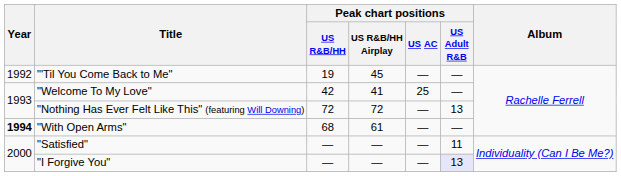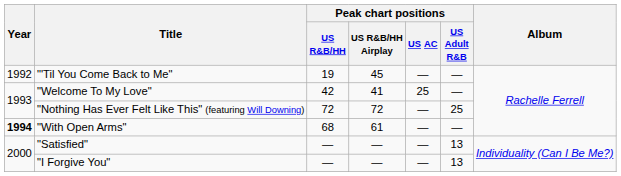"Nothing Has Ever Felt Like This" (featuring Will Downing) | Peak chart positions / US Adult R&B: 13 -> 25
"Satisfied" | Peak chart positions / US Adult R&B: 11 -> 13
"I Forgive You" | Peak chart positions / US Adult R&B: lavender background -> no background
